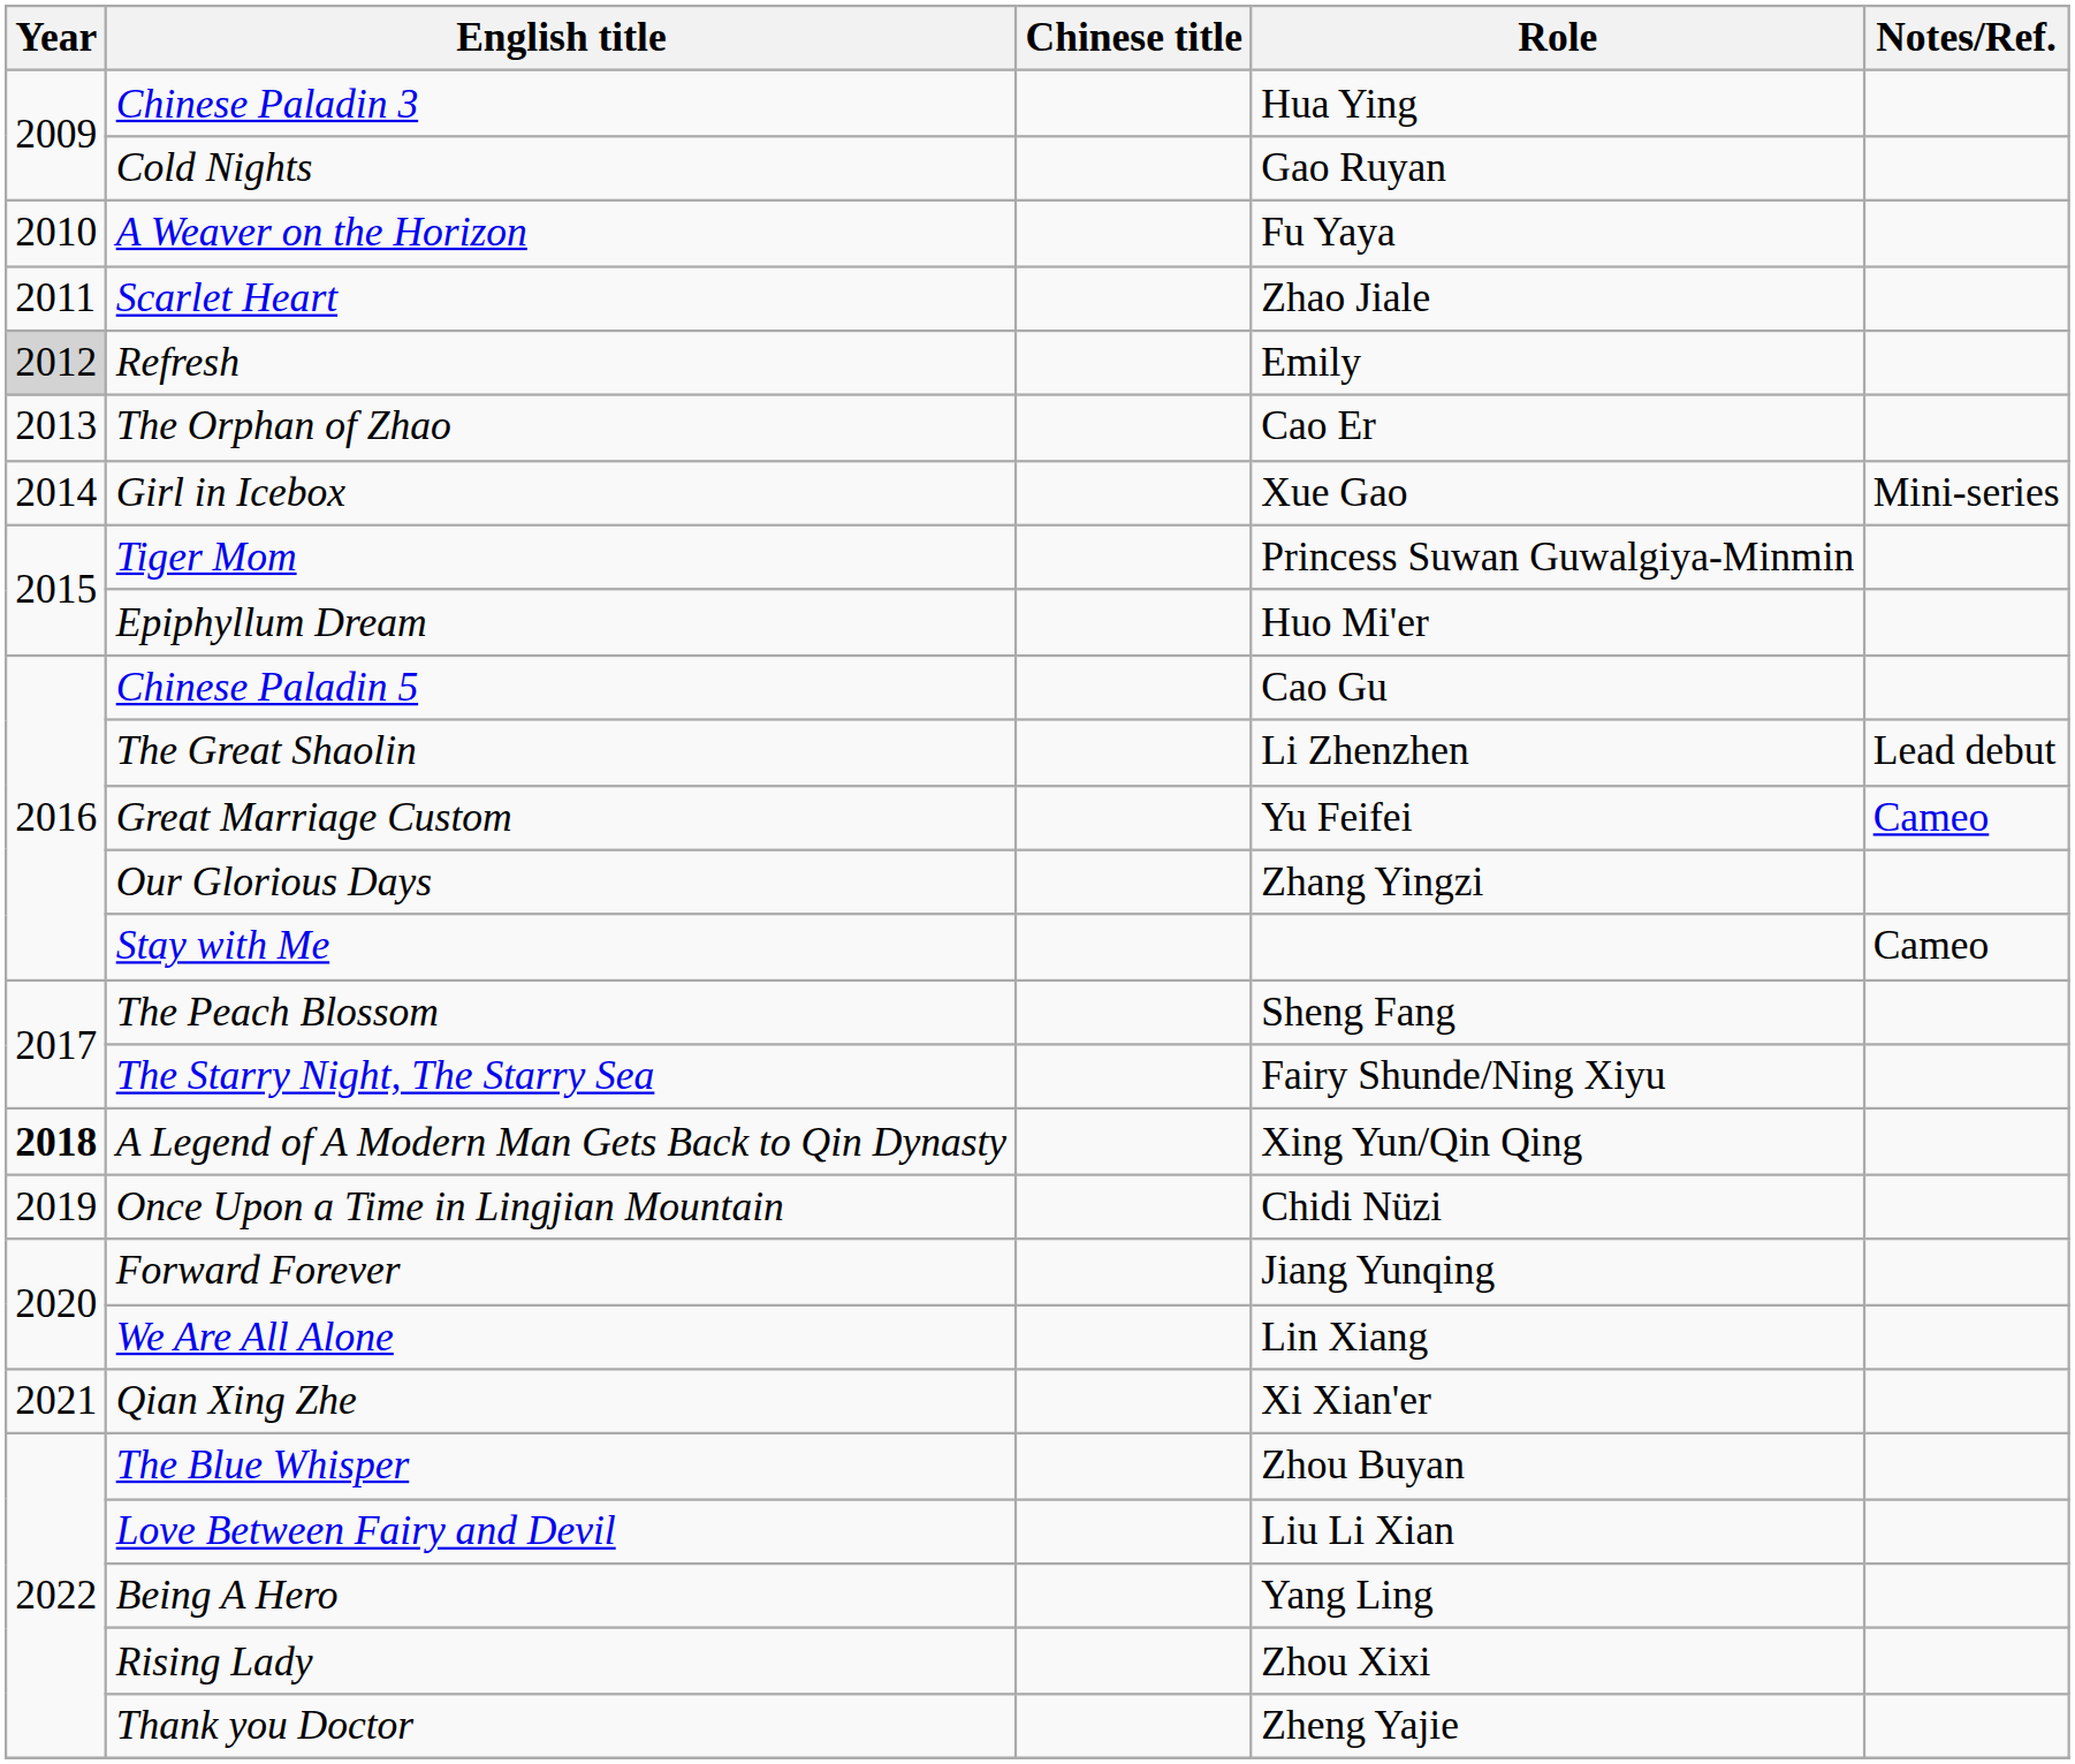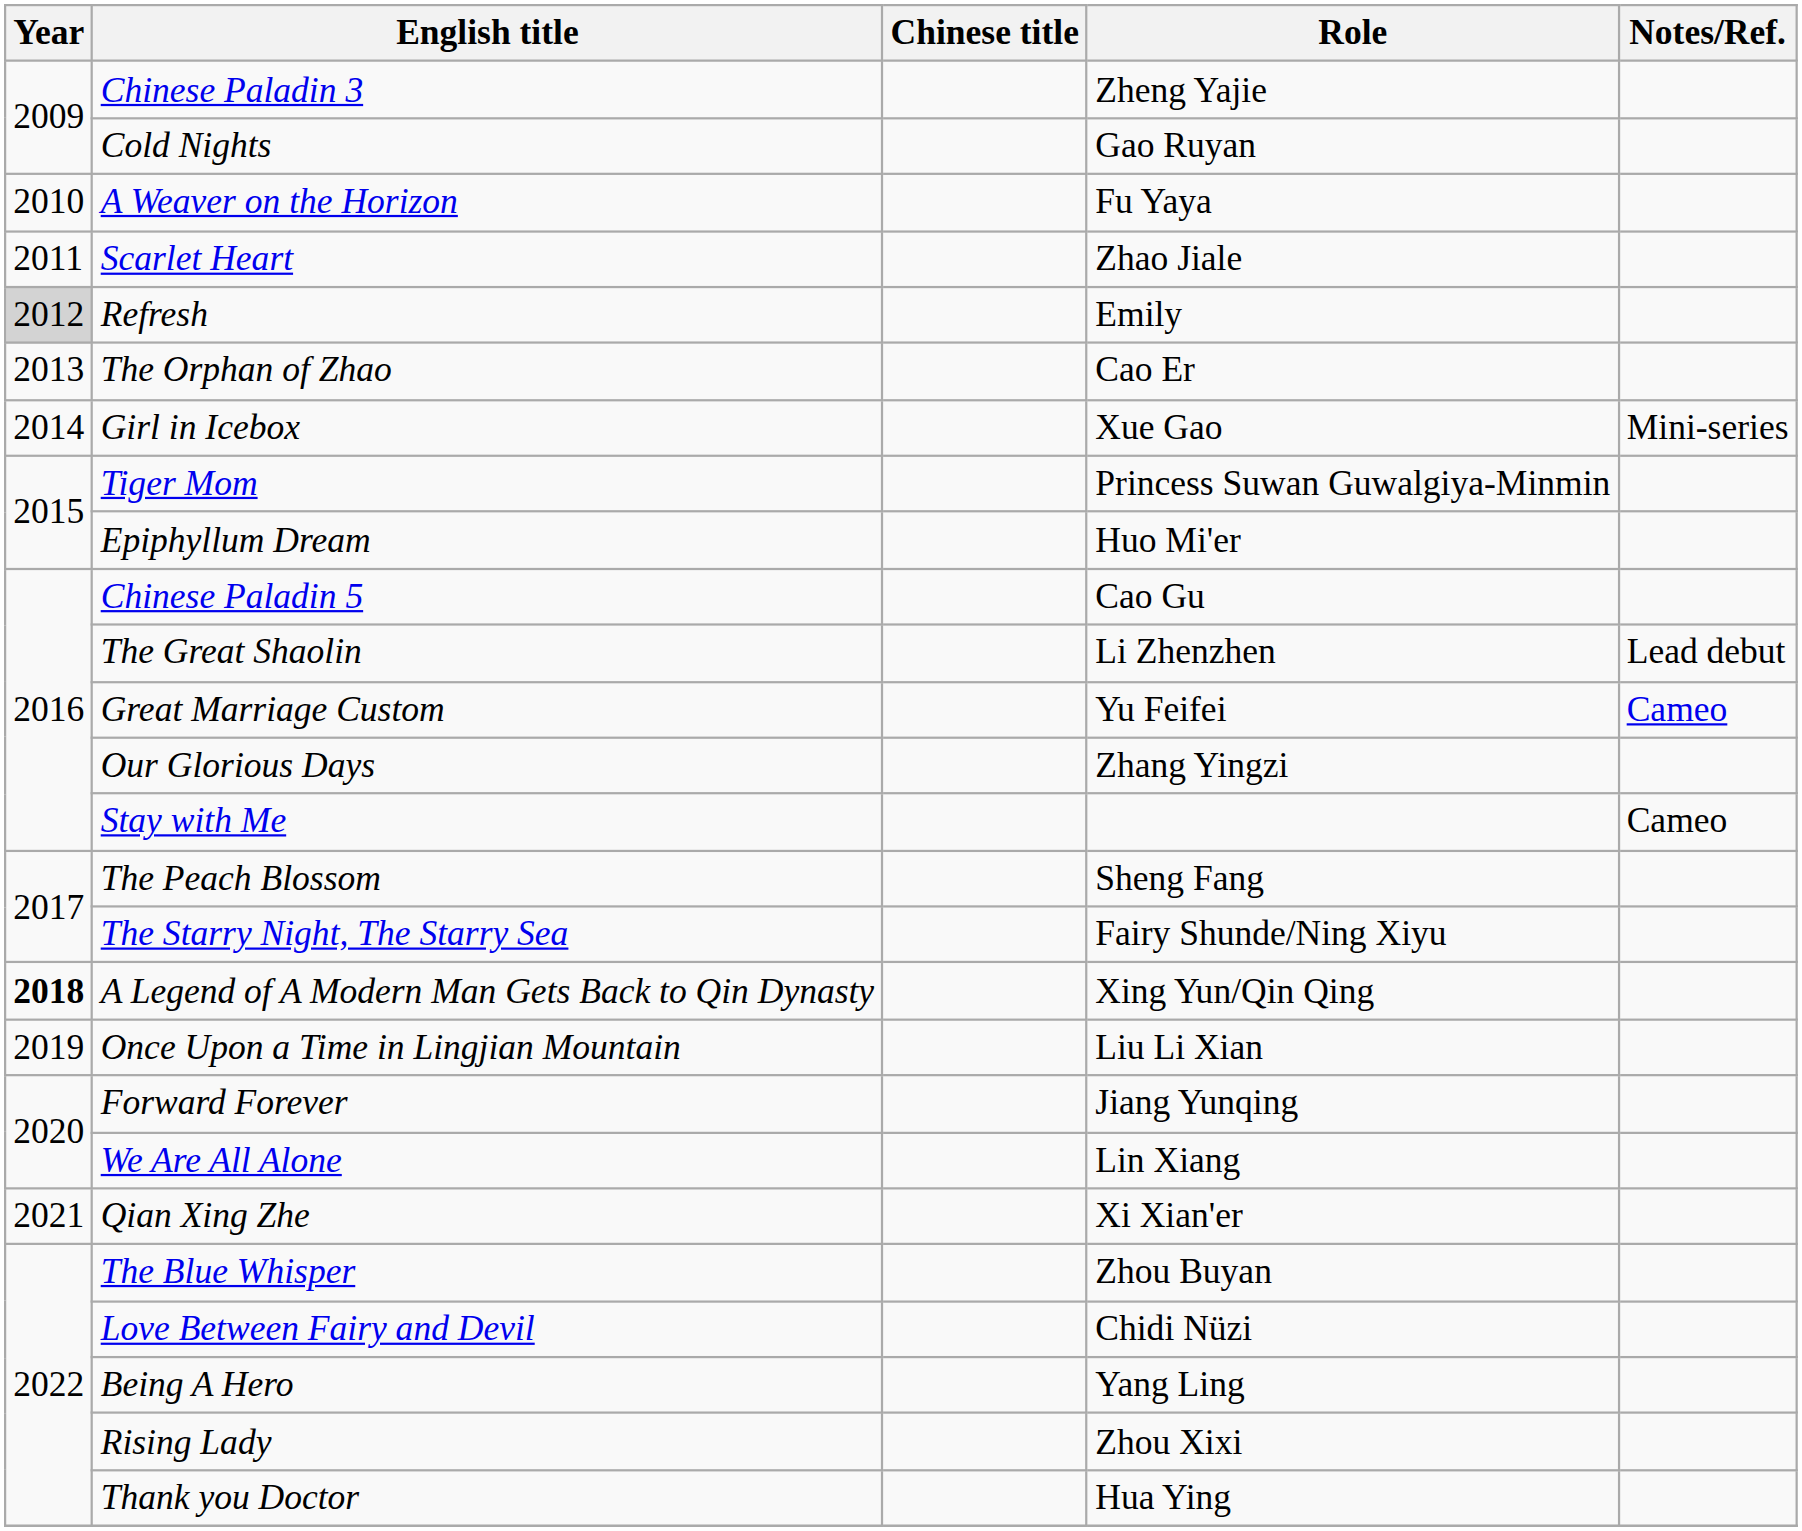Chinese Paladin 3 | Role: Hua Ying -> Zheng Yajie
Once Upon a Time in Lingjian Mountain | Role: Chidi Nüzi -> Liu Li Xian
Love Between Fairy and Devil | Role: Liu Li Xian -> Chidi Nüzi
Thank you Doctor | Role: Zheng Yajie -> Hua Ying
